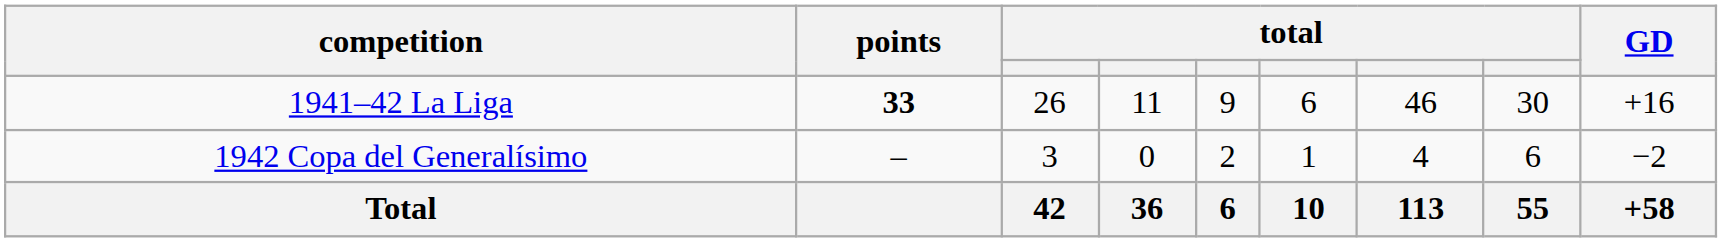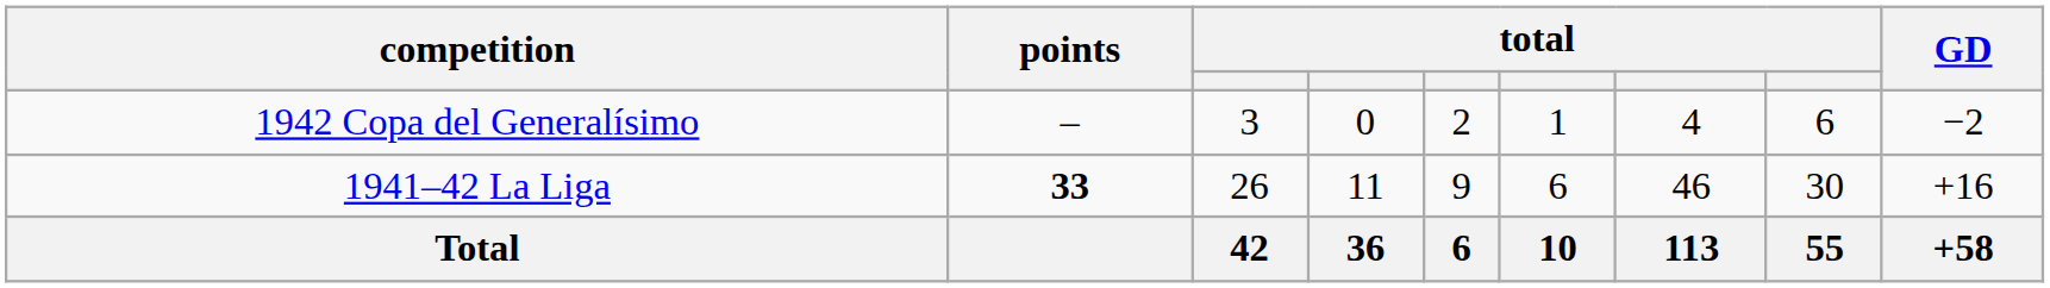rows swapped: 1941–42 La Liga <-> 1942 Copa del Generalísimo
